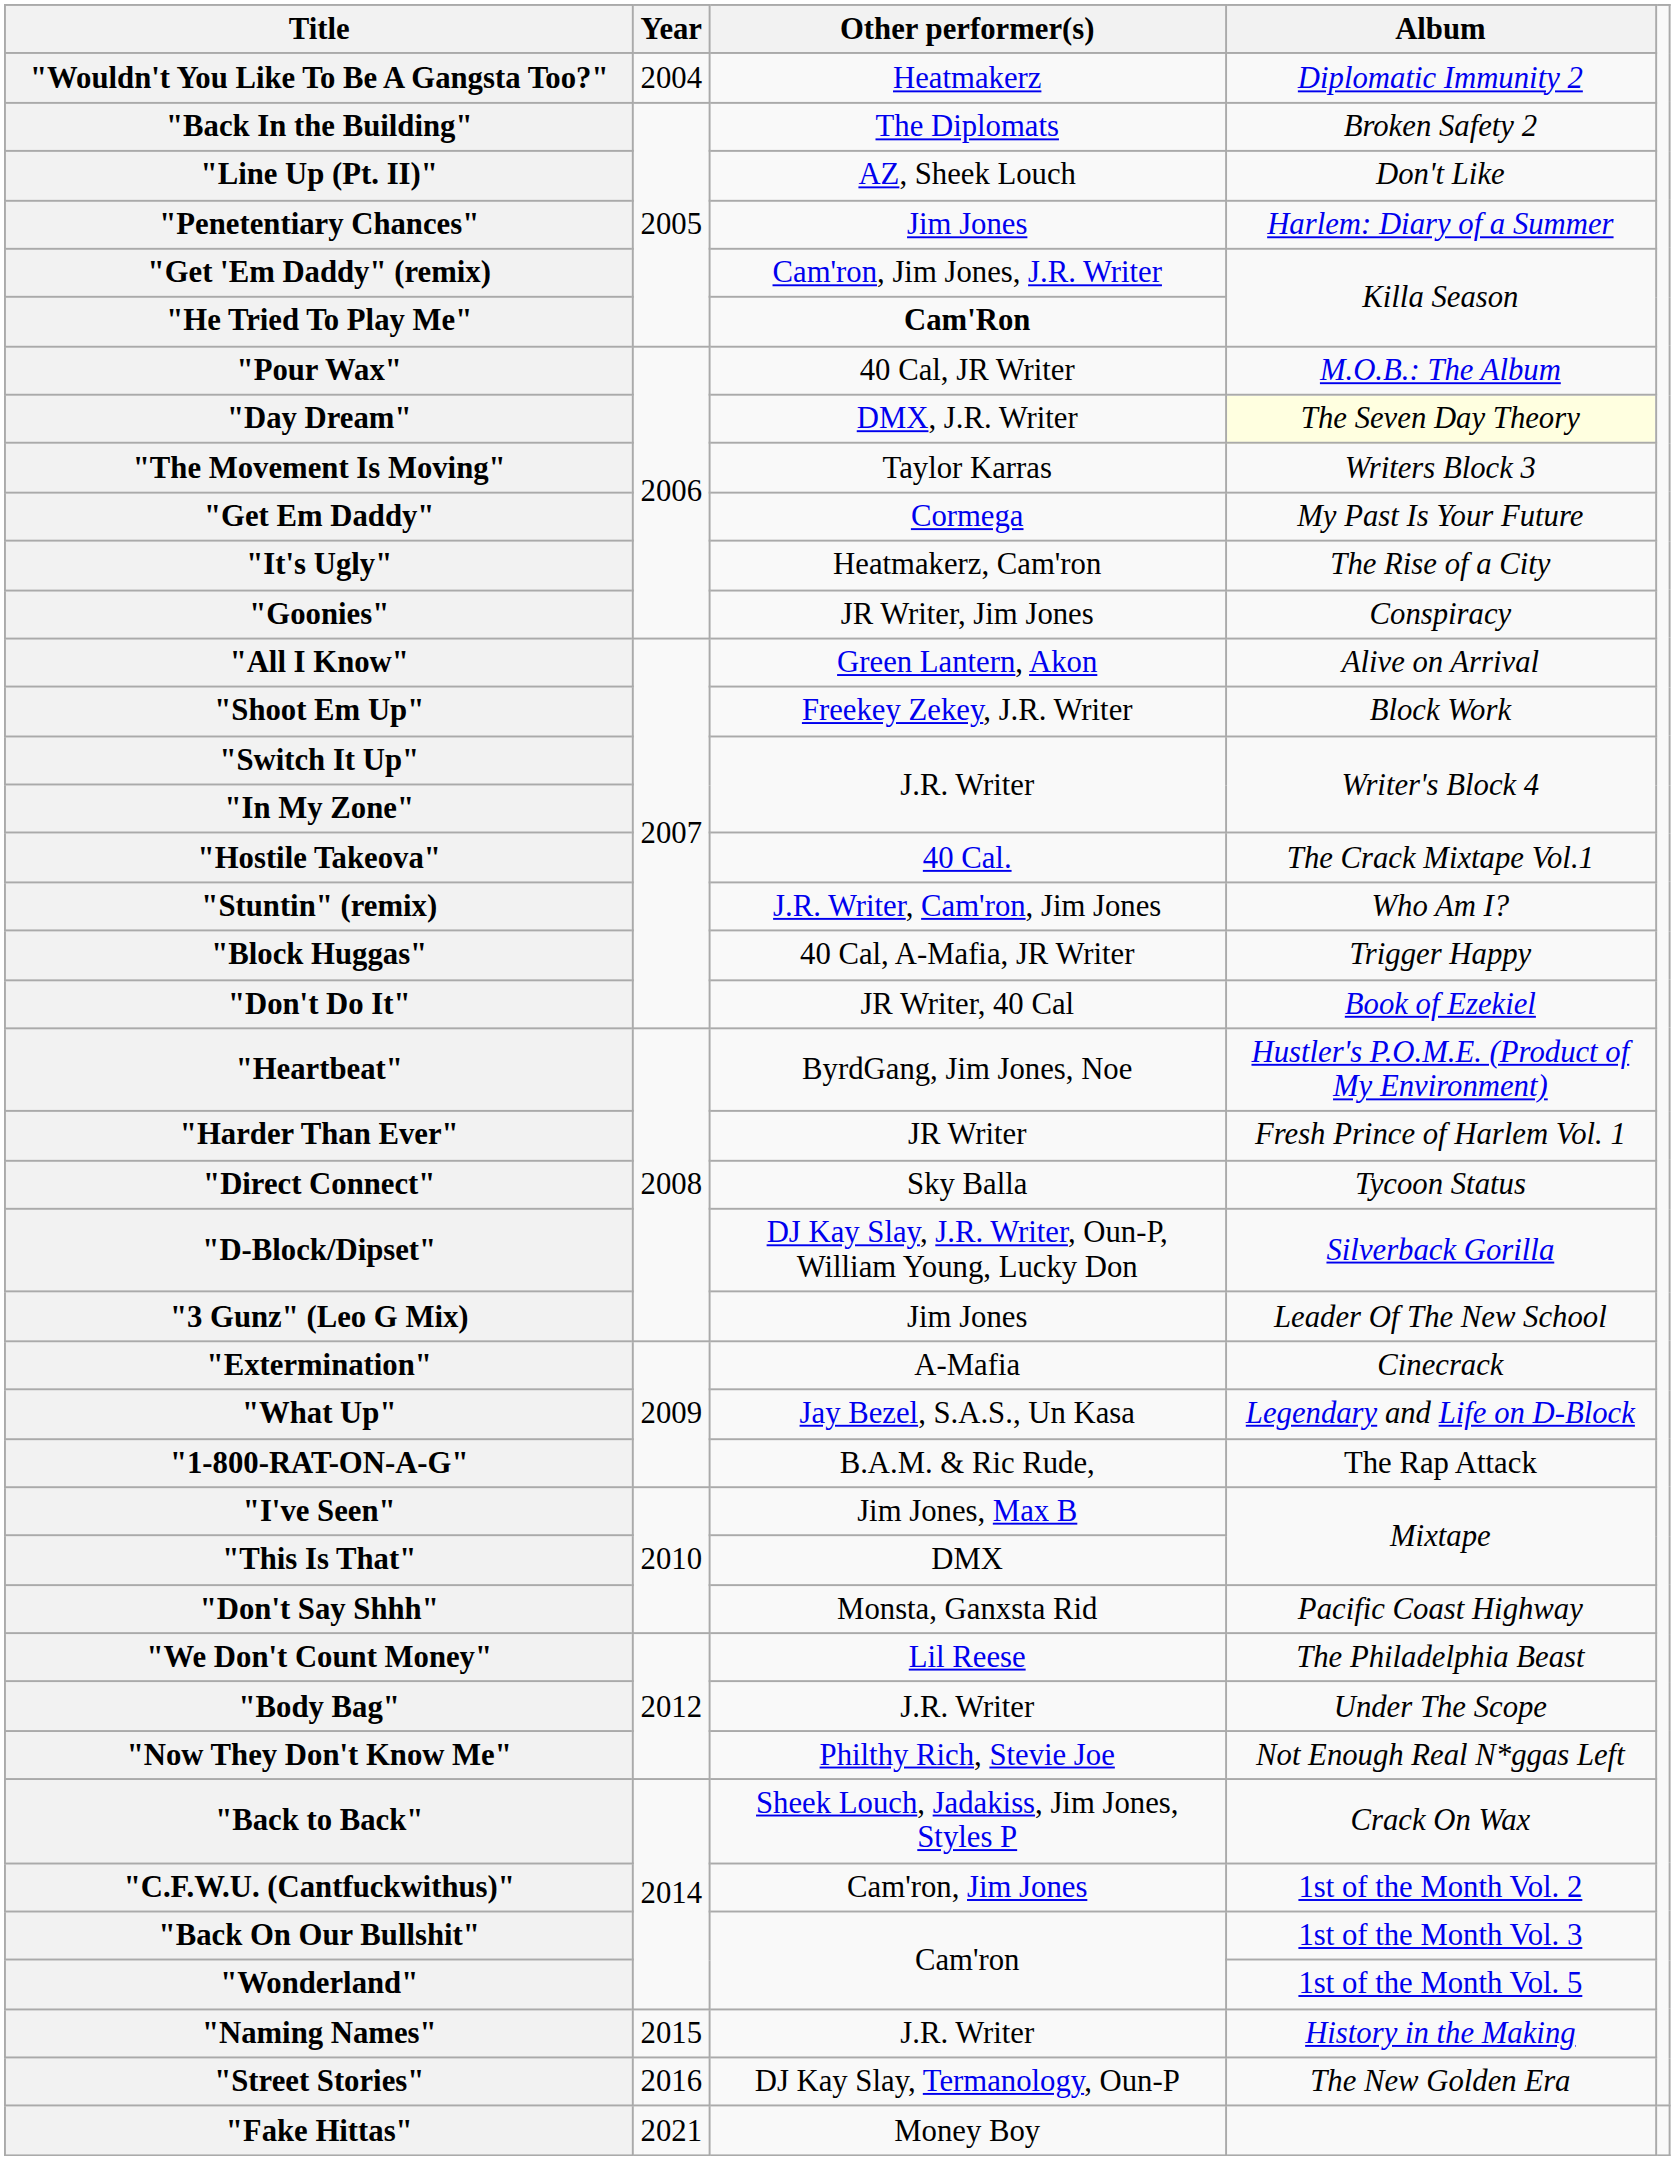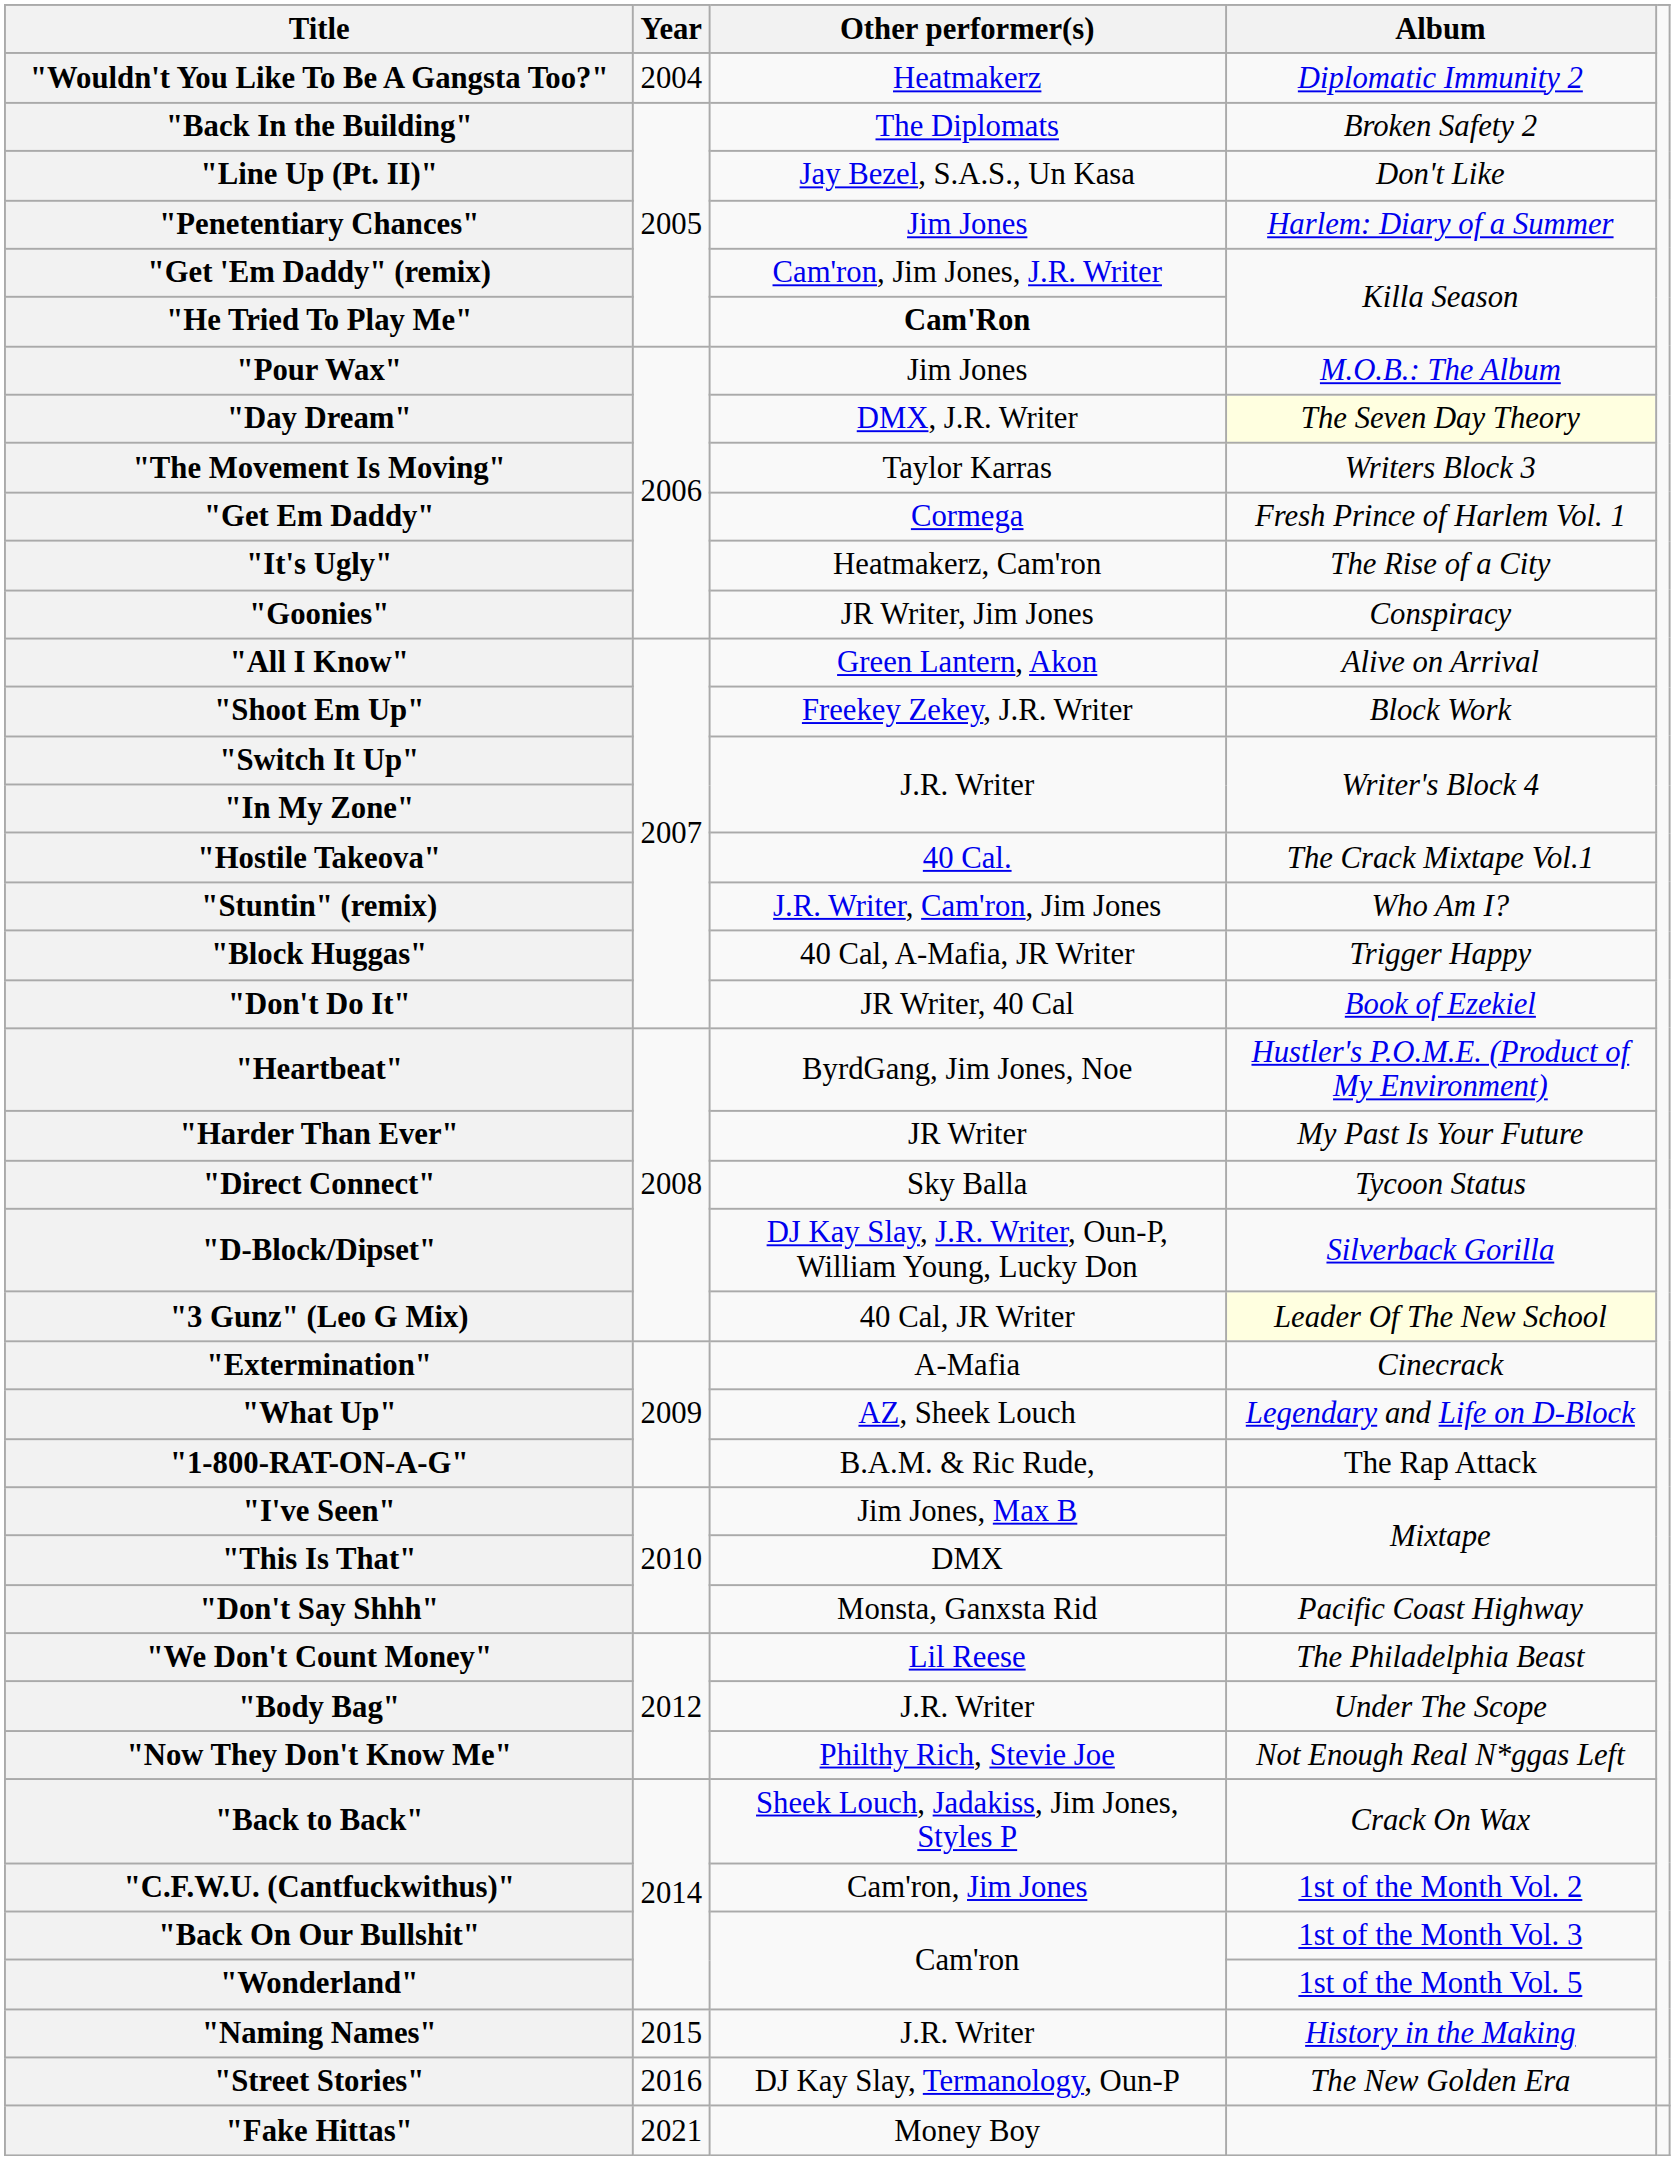"Line Up (Pt. II)" | Other performer(s): AZ, Sheek Louch -> Jay Bezel, S.A.S., Un Kasa
"Pour Wax" | Other performer(s): 40 Cal, JR Writer -> Jim Jones
"Get Em Daddy" | Album: My Past Is Your Future -> Fresh Prince of Harlem Vol. 1
"Harder Than Ever" | Album: Fresh Prince of Harlem Vol. 1 -> My Past Is Your Future
"3 Gunz" (Leo G Mix) | Other performer(s): Jim Jones -> 40 Cal, JR Writer
"3 Gunz" (Leo G Mix) | Album: no background -> lightyellow background
"What Up" | Other performer(s): Jay Bezel, S.A.S., Un Kasa -> AZ, Sheek Louch
